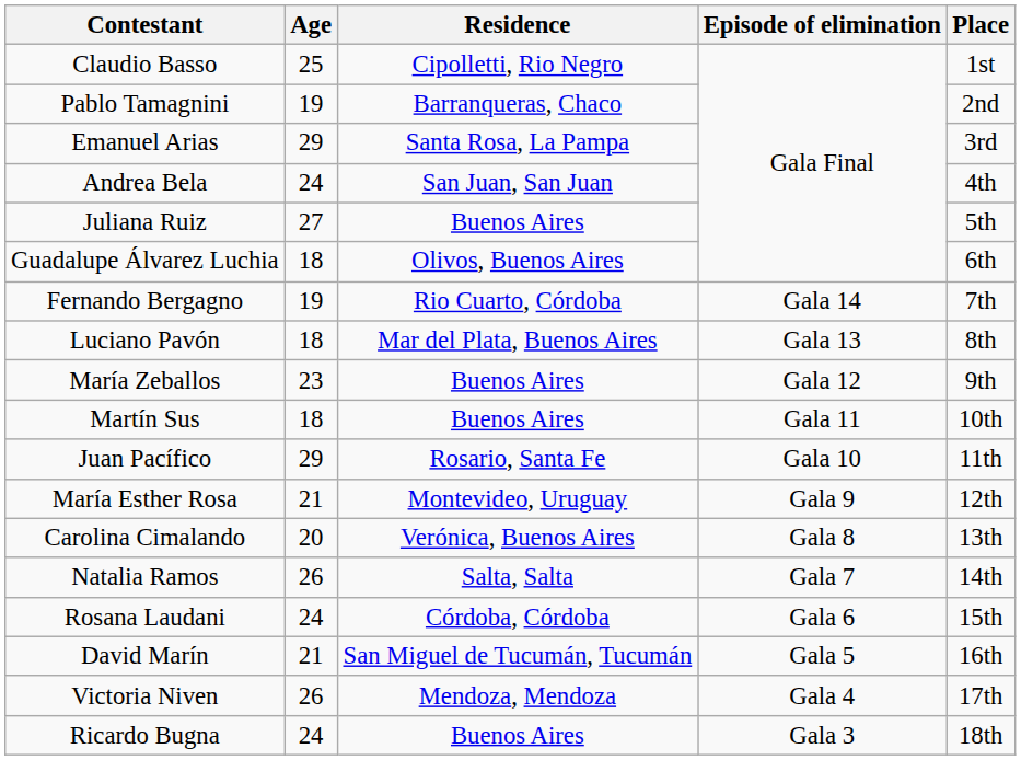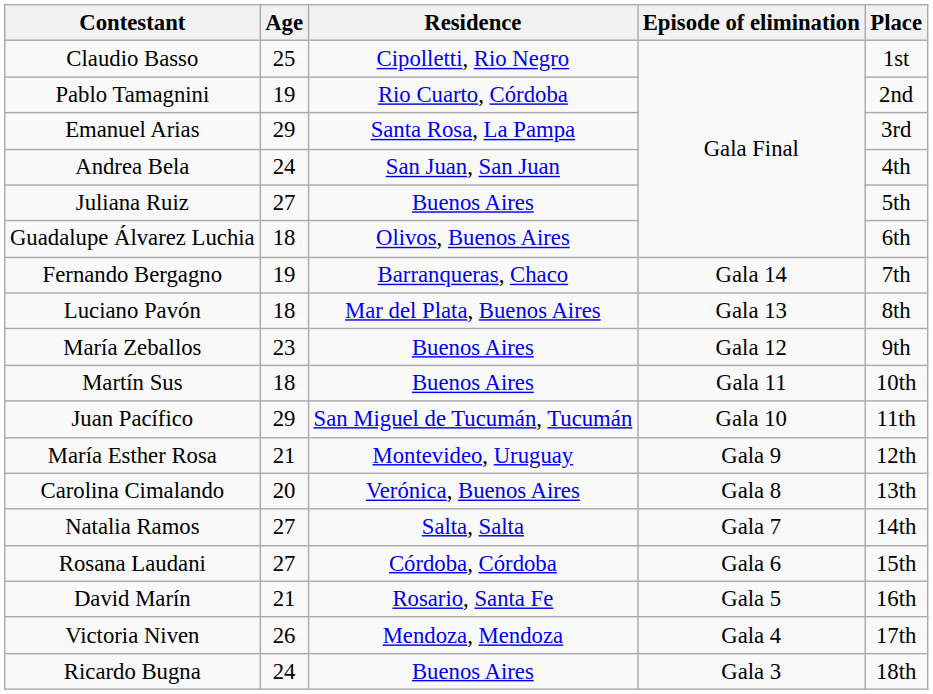Pablo Tamagnini | Residence: Barranqueras, Chaco -> Rio Cuarto, Córdoba
Fernando Bergagno | Residence: Rio Cuarto, Córdoba -> Barranqueras, Chaco
Juan Pacífico | Residence: Rosario, Santa Fe -> San Miguel de Tucumán, Tucumán
Natalia Ramos | Age: 26 -> 27
Rosana Laudani | Age: 24 -> 27
David Marín | Residence: San Miguel de Tucumán, Tucumán -> Rosario, Santa Fe
